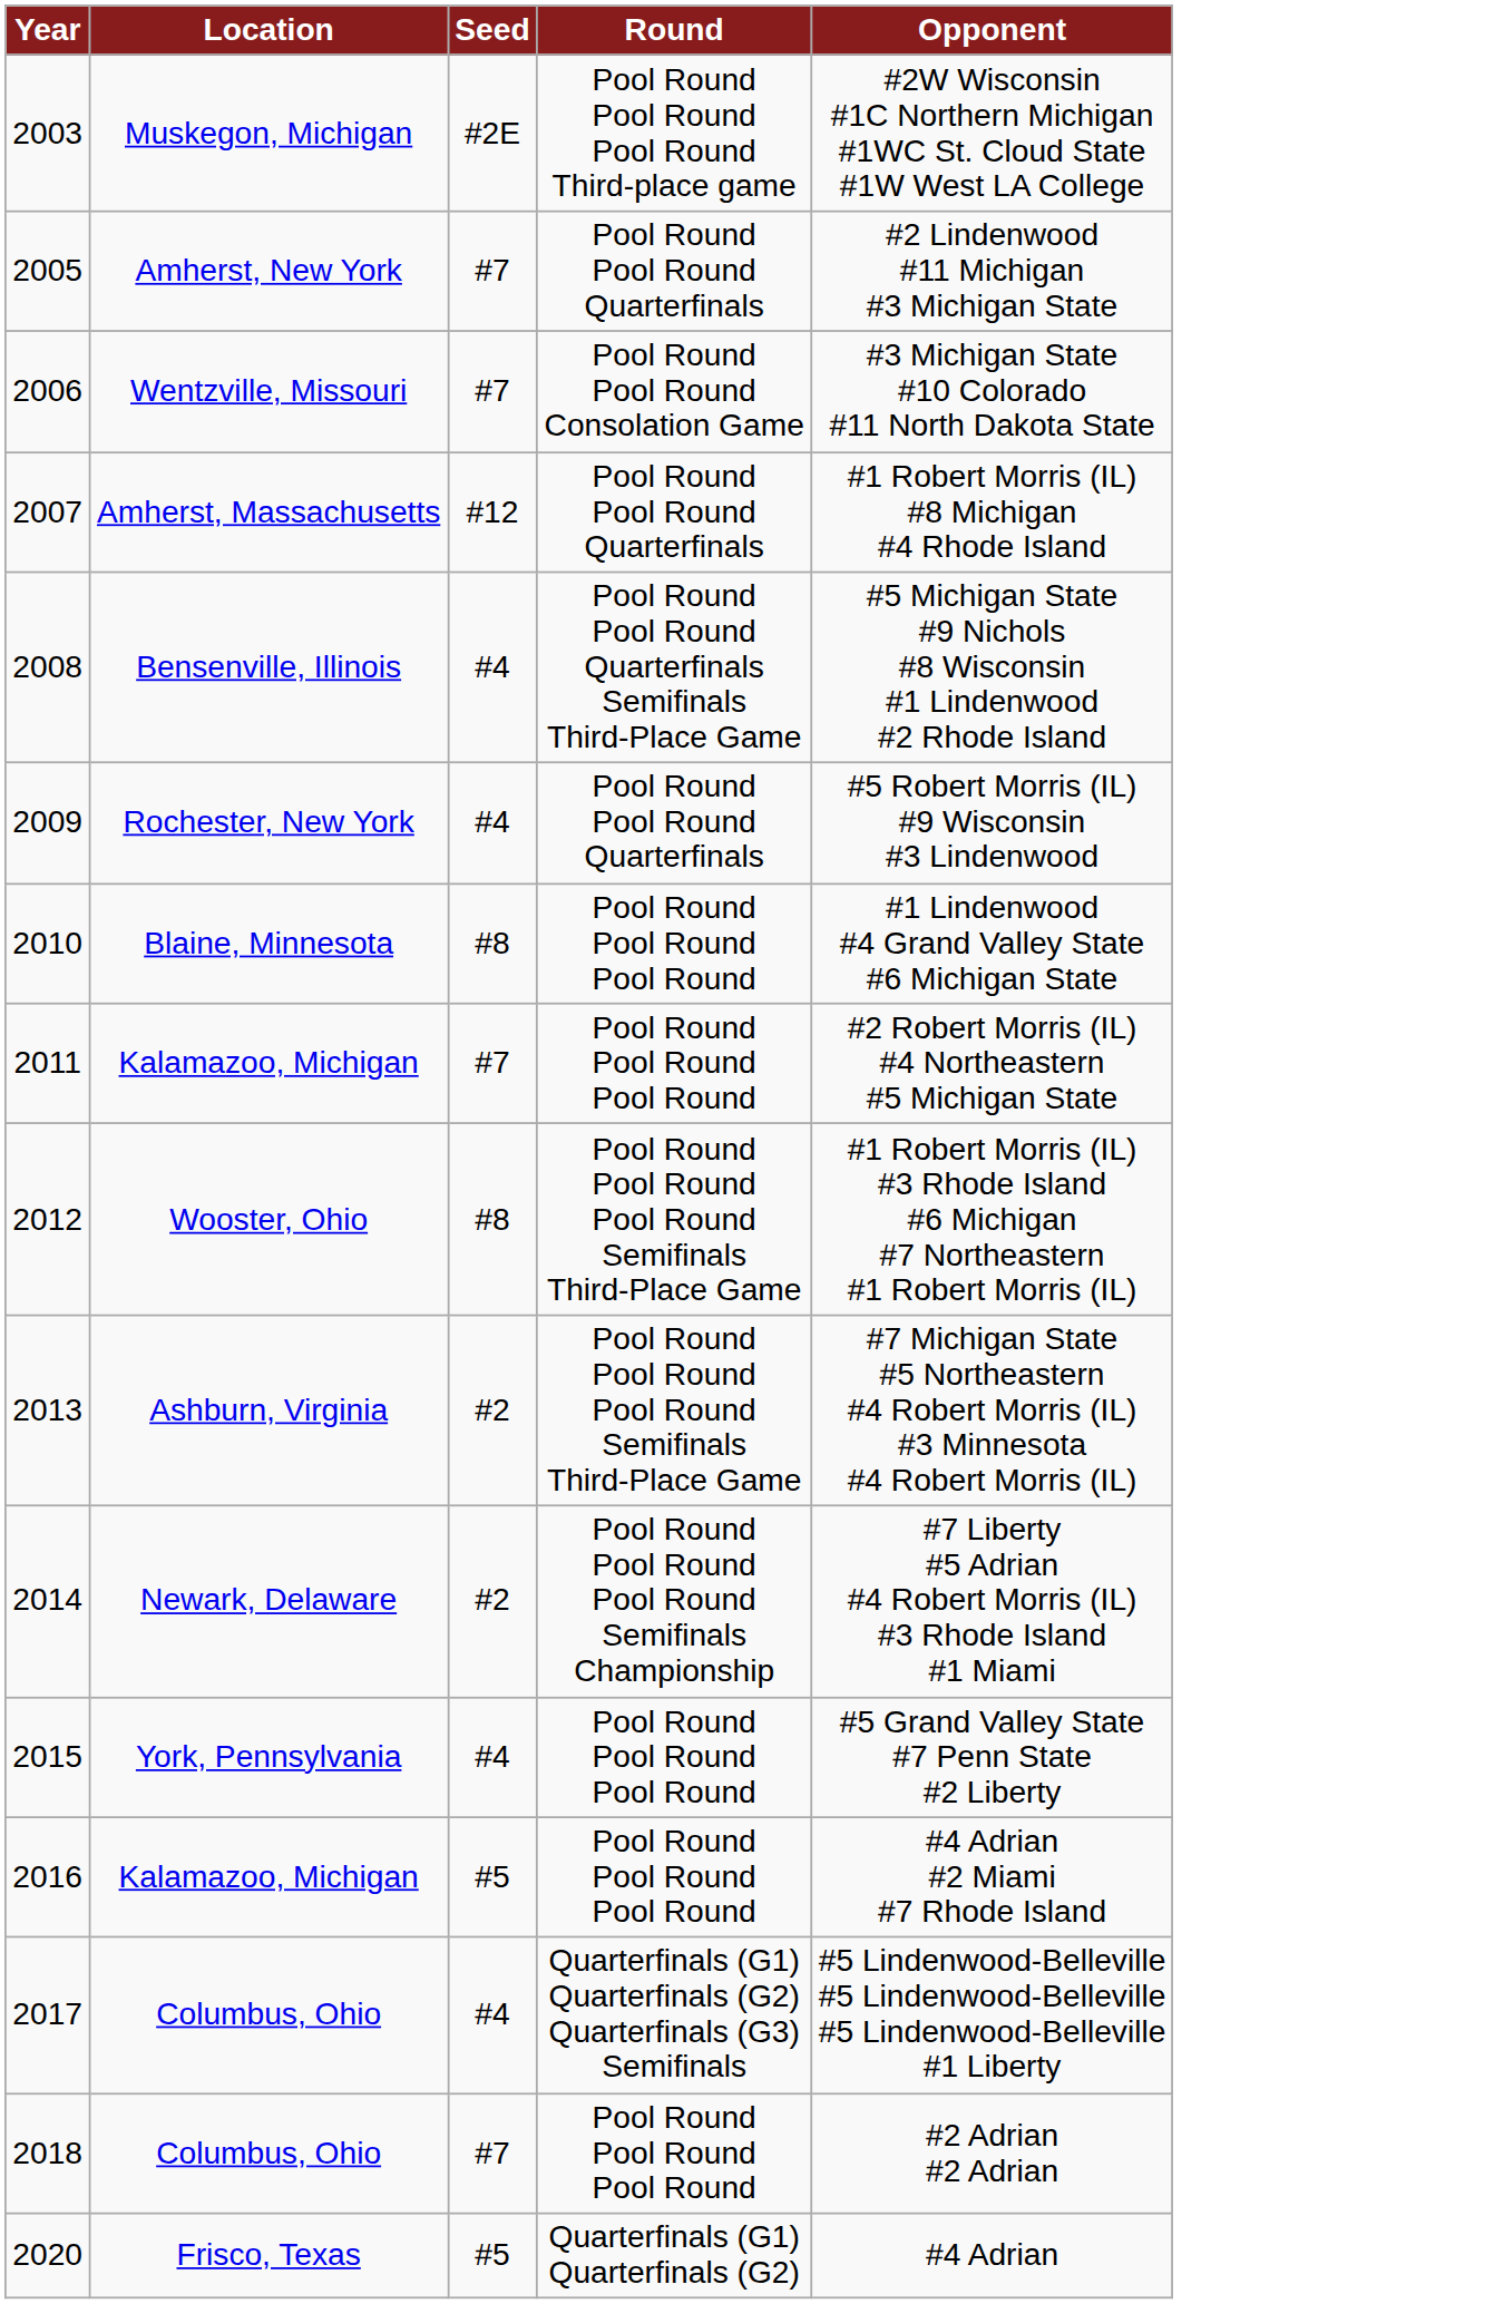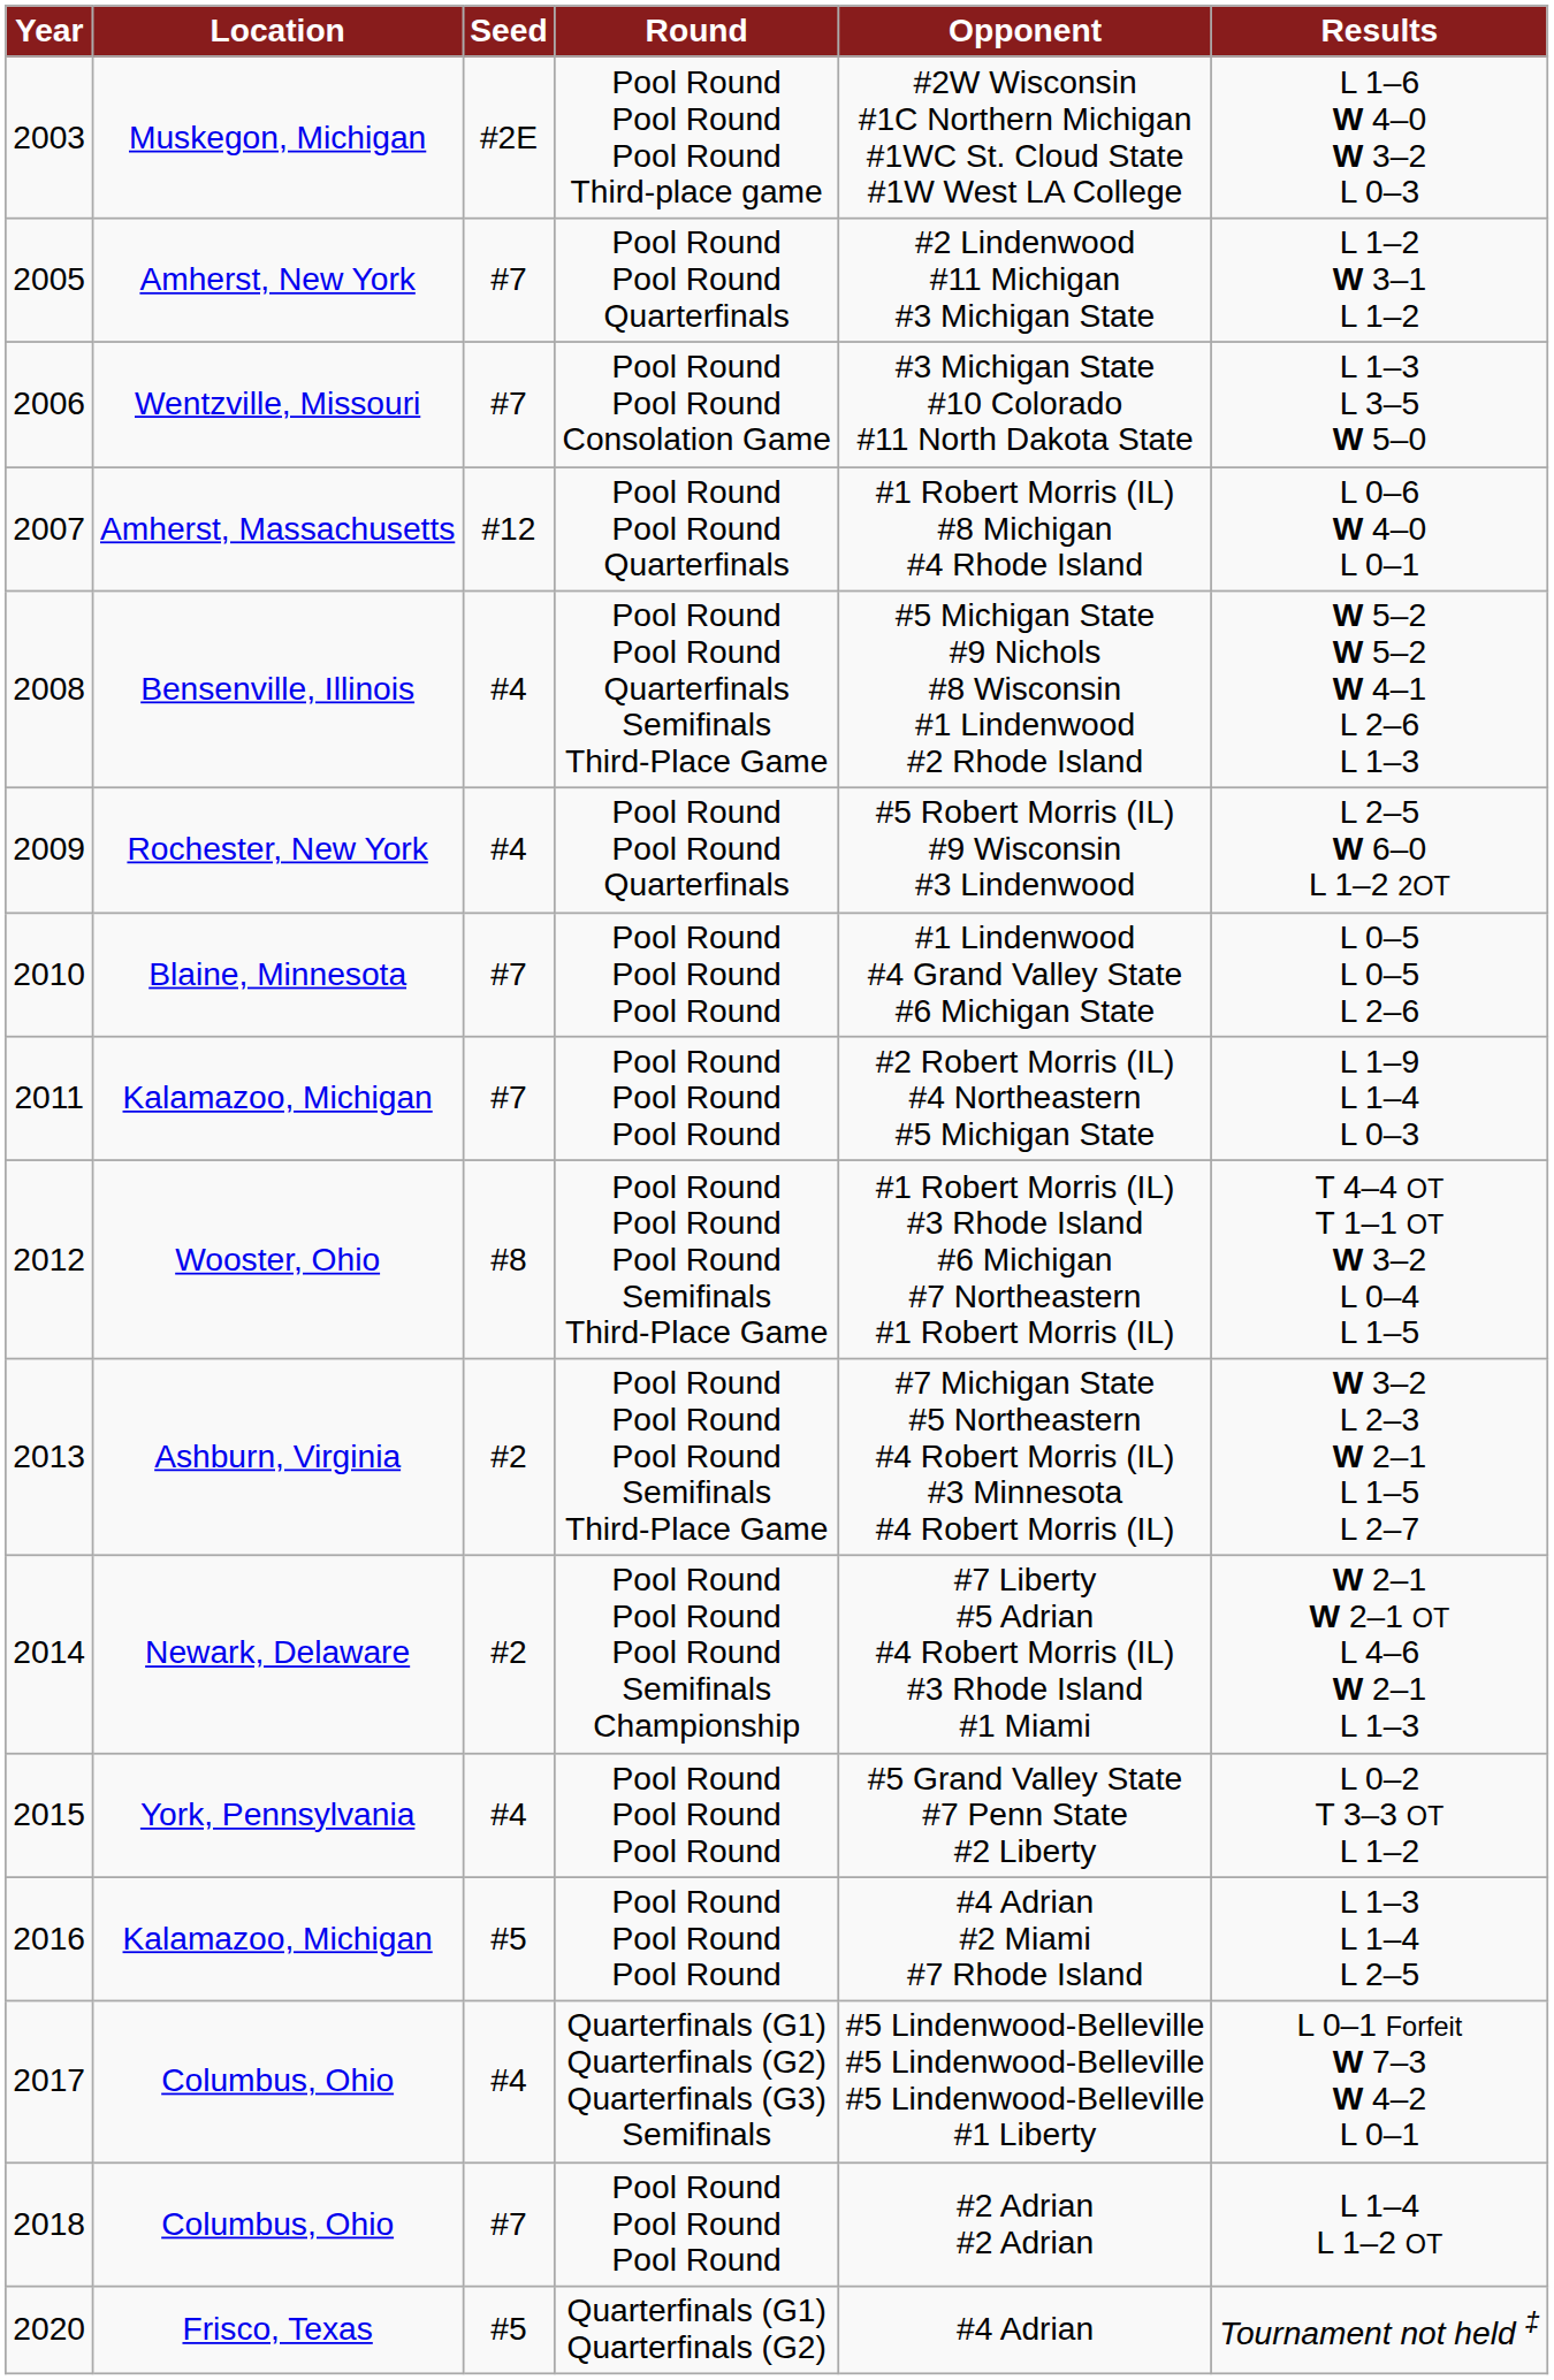+ column: Results | L 1–6 W 4–0 W 3–2 L 0–3 | L 1–2 W 3–1 L 1–2 | L 1–3 L 3–5 W 5–0 | L 0–6 W 4–0 L 0–1 | W 5–2 W 5–2 W 4–1 L 2–6 L 1–3 | L 2–5 W 6–0 L 1–2 2OT | L 0–5 L 0–5 L 2–6 | L 1–9 L 1–4 L 0–3 | T 4–4 OT T 1–1 OT W 3–2 L 0–4 L 1–5 | W 3–2 L 2–3 W 2–1 L 1–5 L 2–7 | W 2–1 W 2–1 OT L 4–6 W 2–1 L 1–3 | L 0–2 T 3–3 OT L 1–2 | L 1–3 L 1–4 L 2–5 | L 0–1 Forfeit W 7–3 W 4–2 L 0–1 | L 1–4 L 1–2 OT | Tournament not held ‡
2010 | Seed: #8 -> #7
